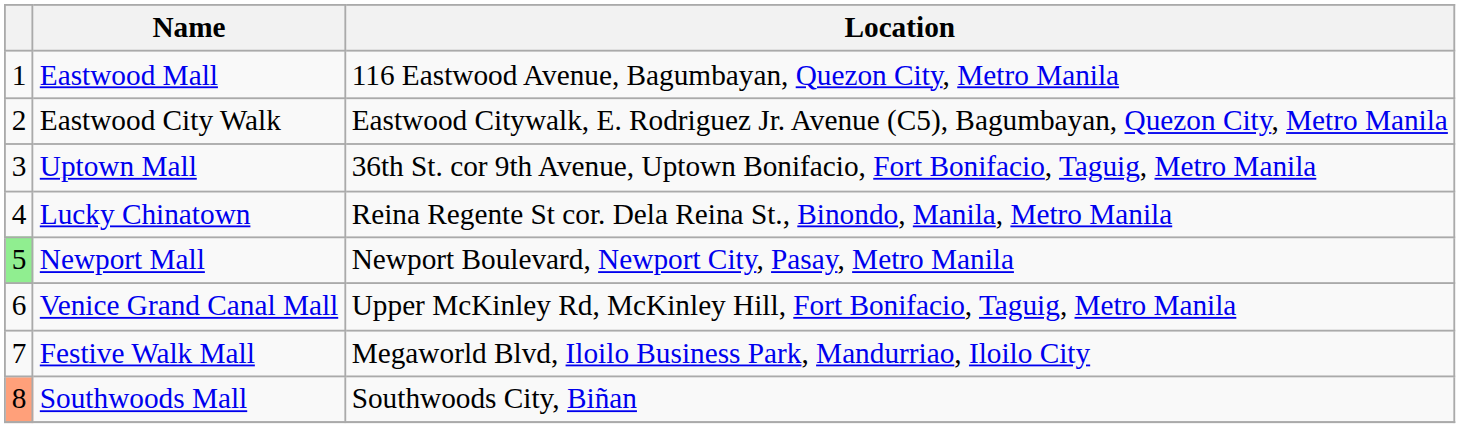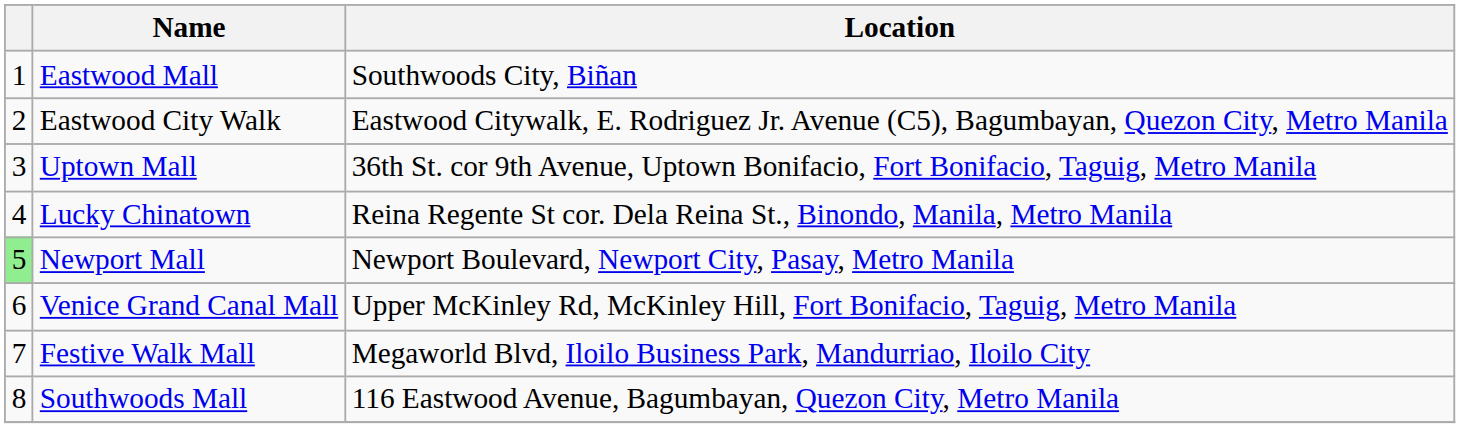Eastwood Mall | Location: 116 Eastwood Avenue, Bagumbayan, Quezon City, Metro Manila -> Southwoods City, Biñan
Southwoods Mall | column 1: lightsalmon background -> no background
Southwoods Mall | Location: Southwoods City, Biñan -> 116 Eastwood Avenue, Bagumbayan, Quezon City, Metro Manila
